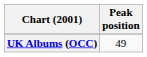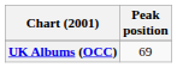UK Albums (OCC) | Peak position: 49 -> 69
